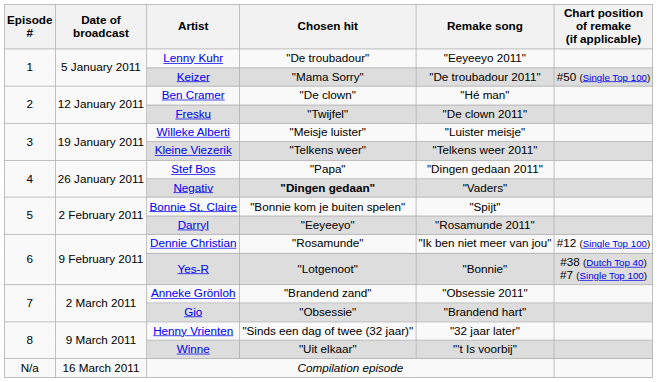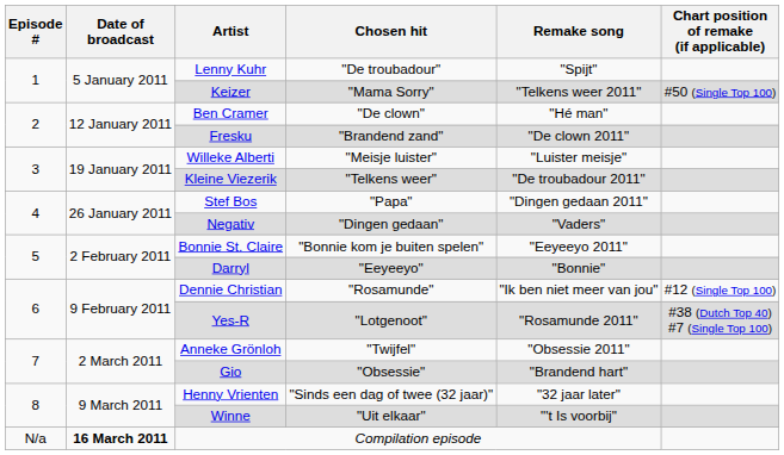Lenny Kuhr | Remake song: "Eeyeeyo 2011" -> "Spijt"
Keizer | Remake song: "De troubadour 2011" -> "Telkens weer 2011"
Fresku | Chosen hit: "Twijfel" -> "Brandend zand"
Kleine Viezerik | Remake song: "Telkens weer 2011" -> "De troubadour 2011"
Negativ | Chosen hit: bold -> normal
Bonnie St. Claire | Remake song: "Spijt" -> "Eeyeeyo 2011"
Darryl | Remake song: "Rosamunde 2011" -> "Bonnie"
Yes-R | Remake song: "Bonnie" -> "Rosamunde 2011"
Anneke Grönloh | Chosen hit: "Brandend zand" -> "Twijfel"
Compilation episode | Date of broadcast: normal -> bold
